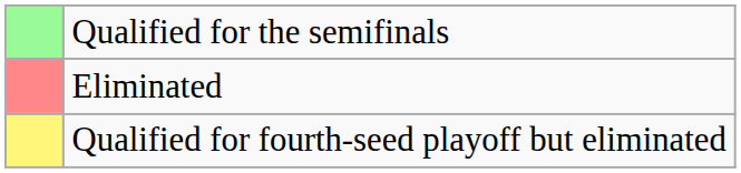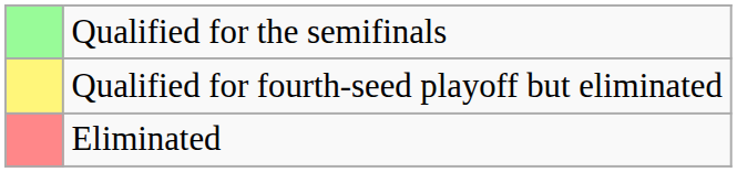rows swapped: Qualified for fourth-seed playoff but eliminated <-> Eliminated
